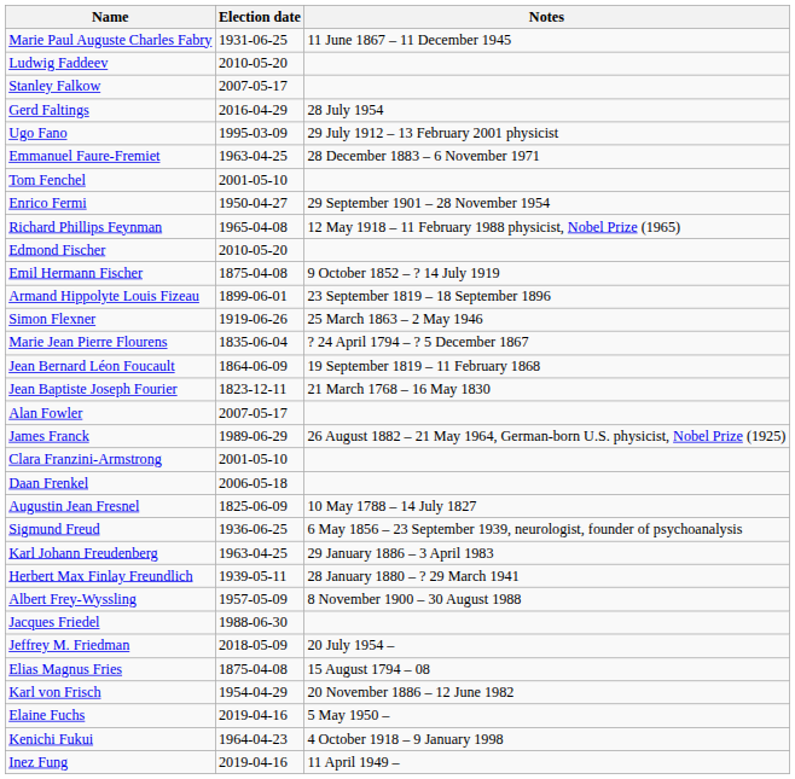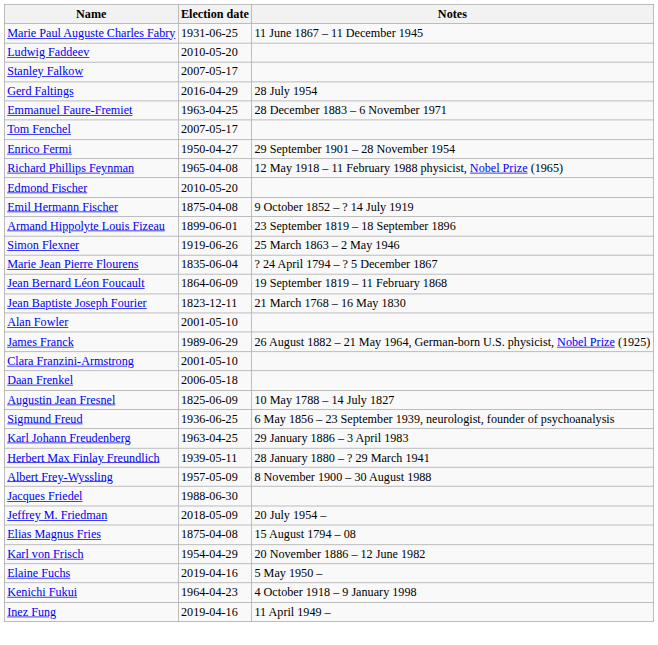- row: Ugo Fano | 1995-03-09 | 29 July 1912 – 13 February 2001 physicist
Tom Fenchel | Election date: 2001-05-10 -> 2007-05-17
Alan Fowler | Election date: 2007-05-17 -> 2001-05-10
